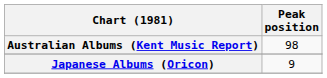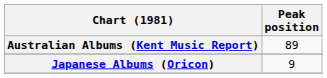Australian Albums (Kent Music Report) | Peak position: 98 -> 89
